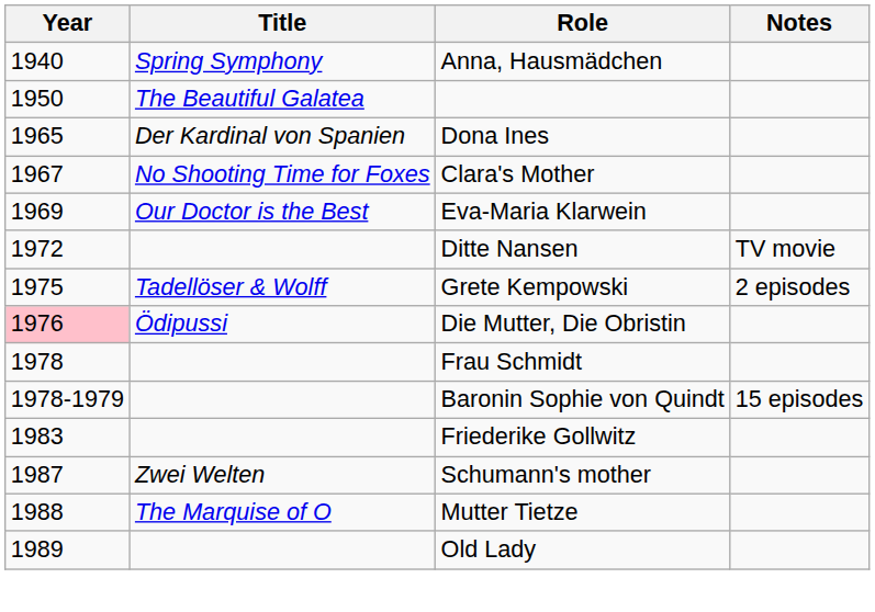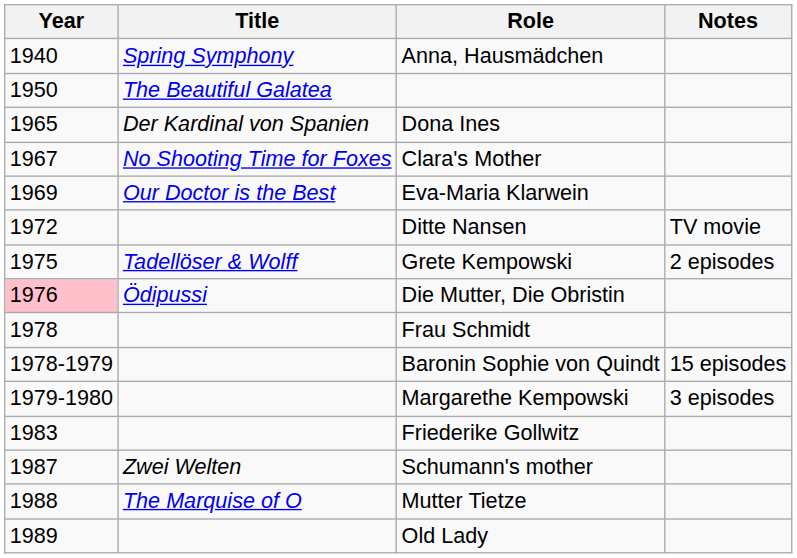+ row: 1979-1980 | Margarethe Kempowski | 3 episodes
